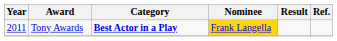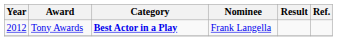Tony Awards | Year: 2011 -> 2012
Tony Awards | Nominee: gold background -> no background
